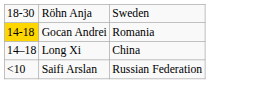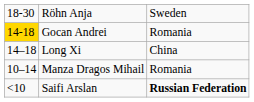+ row: 10–14 | Manza Dragos Mihail | Romania
Saifi Arslan | column 3: normal -> bold
